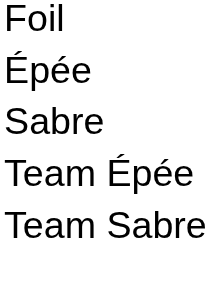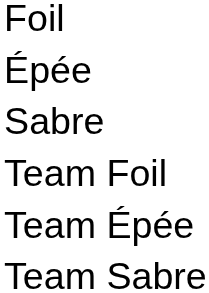+ row: Team Foil
